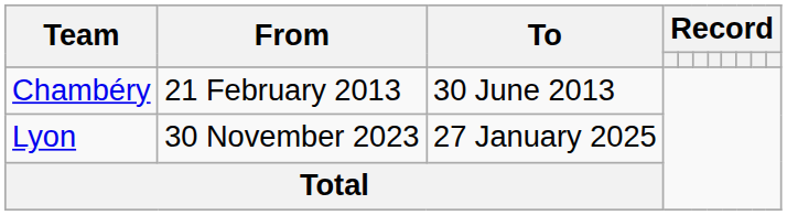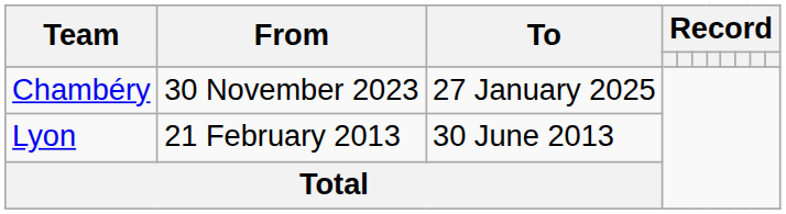Chambéry | From: 21 February 2013 -> 30 November 2023
Chambéry | To: 30 June 2013 -> 27 January 2025
Lyon | From: 30 November 2023 -> 21 February 2013
Lyon | To: 27 January 2025 -> 30 June 2013
